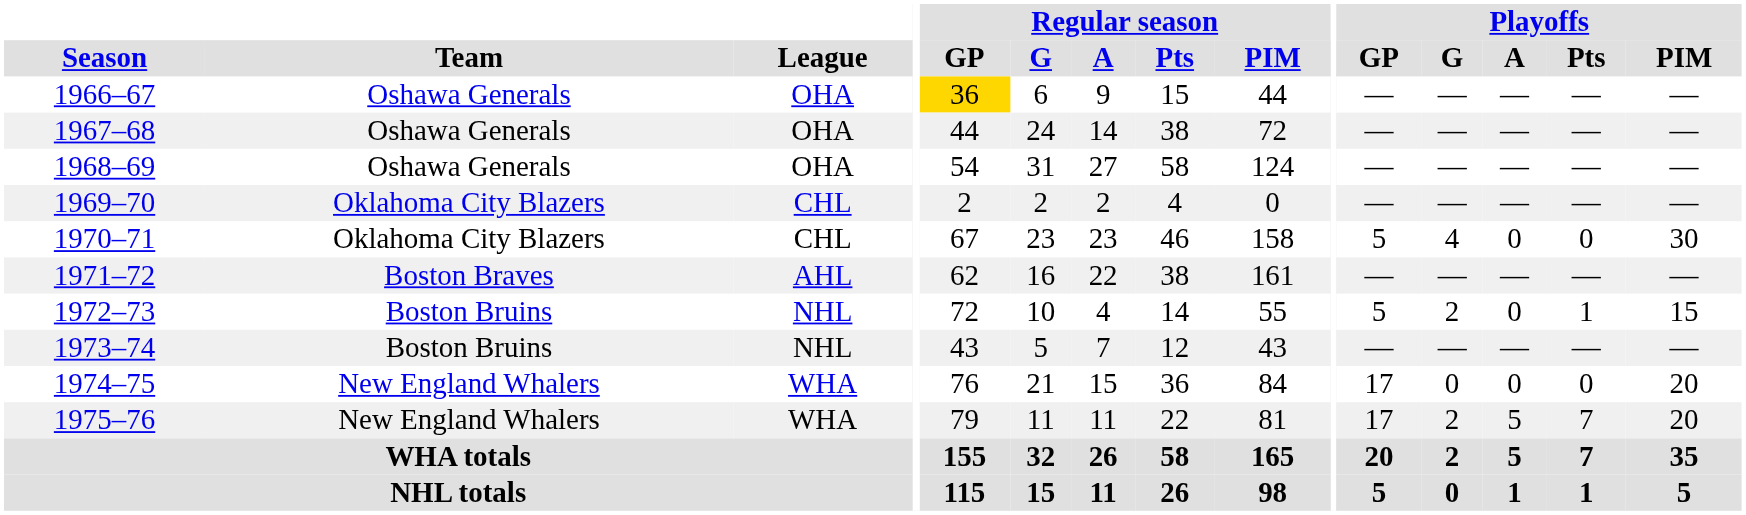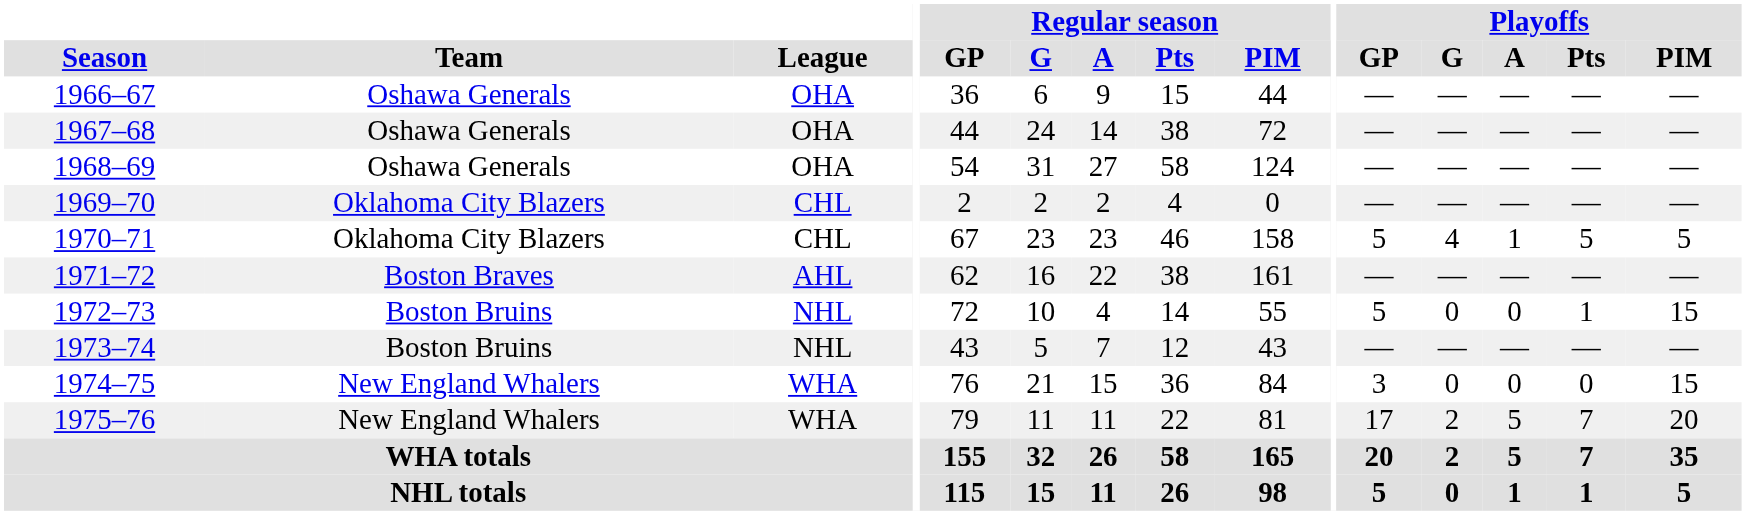1966–67 | Regular season / GP: gold background -> no background
1970–71 | Playoffs / A: 0 -> 1
1970–71 | Playoffs / Pts: 0 -> 5
1970–71 | Playoffs / PIM: 30 -> 5
1972–73 | Playoffs / G: 2 -> 0
1974–75 | Playoffs / GP: 17 -> 3
1974–75 | Playoffs / PIM: 20 -> 15
